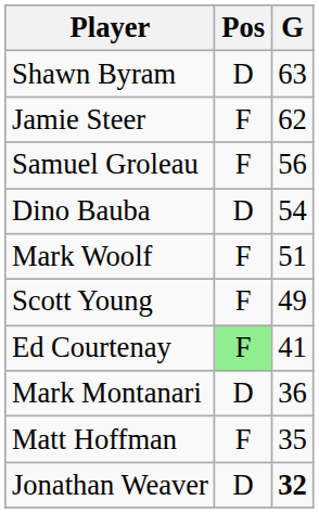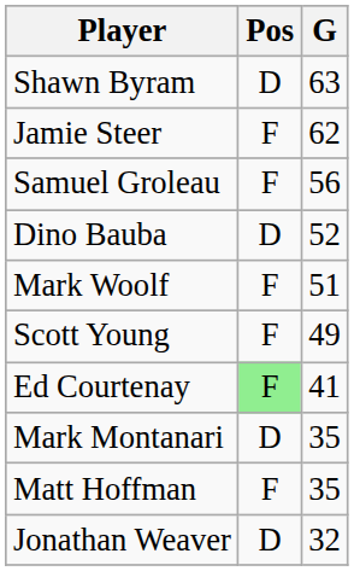Dino Bauba | G: 54 -> 52
Mark Montanari | G: 36 -> 35
Jonathan Weaver | G: bold -> normal
